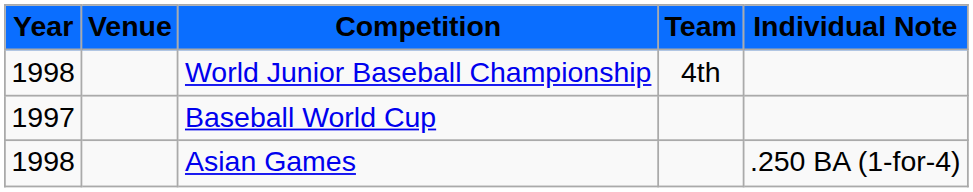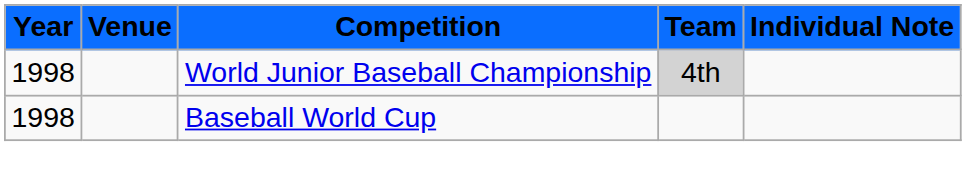World Junior Baseball Championship | Team: no background -> lightgrey background
Baseball World Cup | Year: 1997 -> 1998
- row: 1998 | Asian Games | .250 BA (1-for-4)
